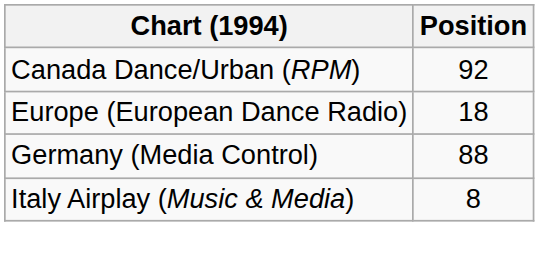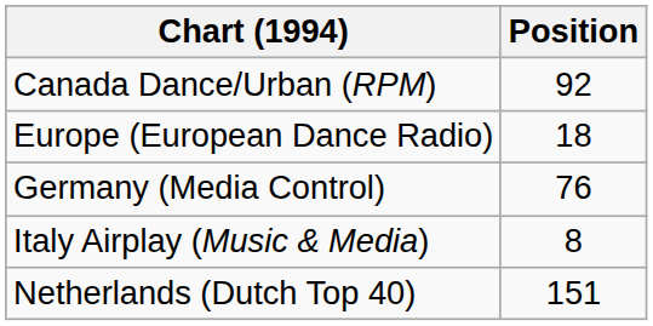Germany (Media Control) | Position: 88 -> 76
+ row: Netherlands (Dutch Top 40) | 151
